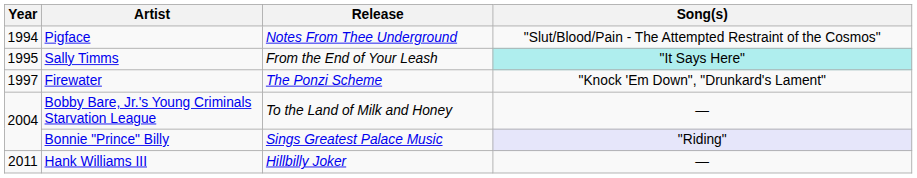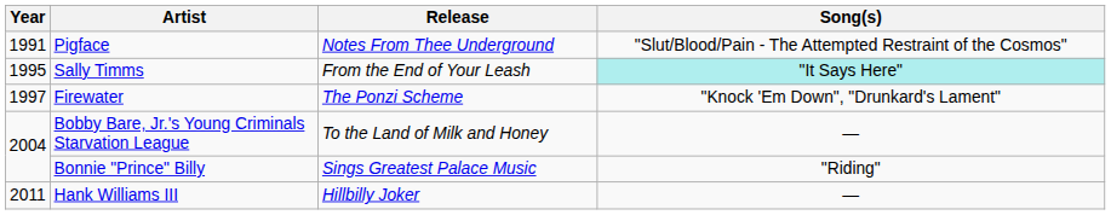Pigface | Year: 1994 -> 1991
Bonnie "Prince" Billy | Song(s): lavender background -> no background
